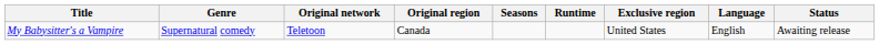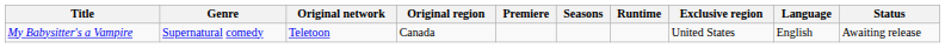+ column: Premiere
